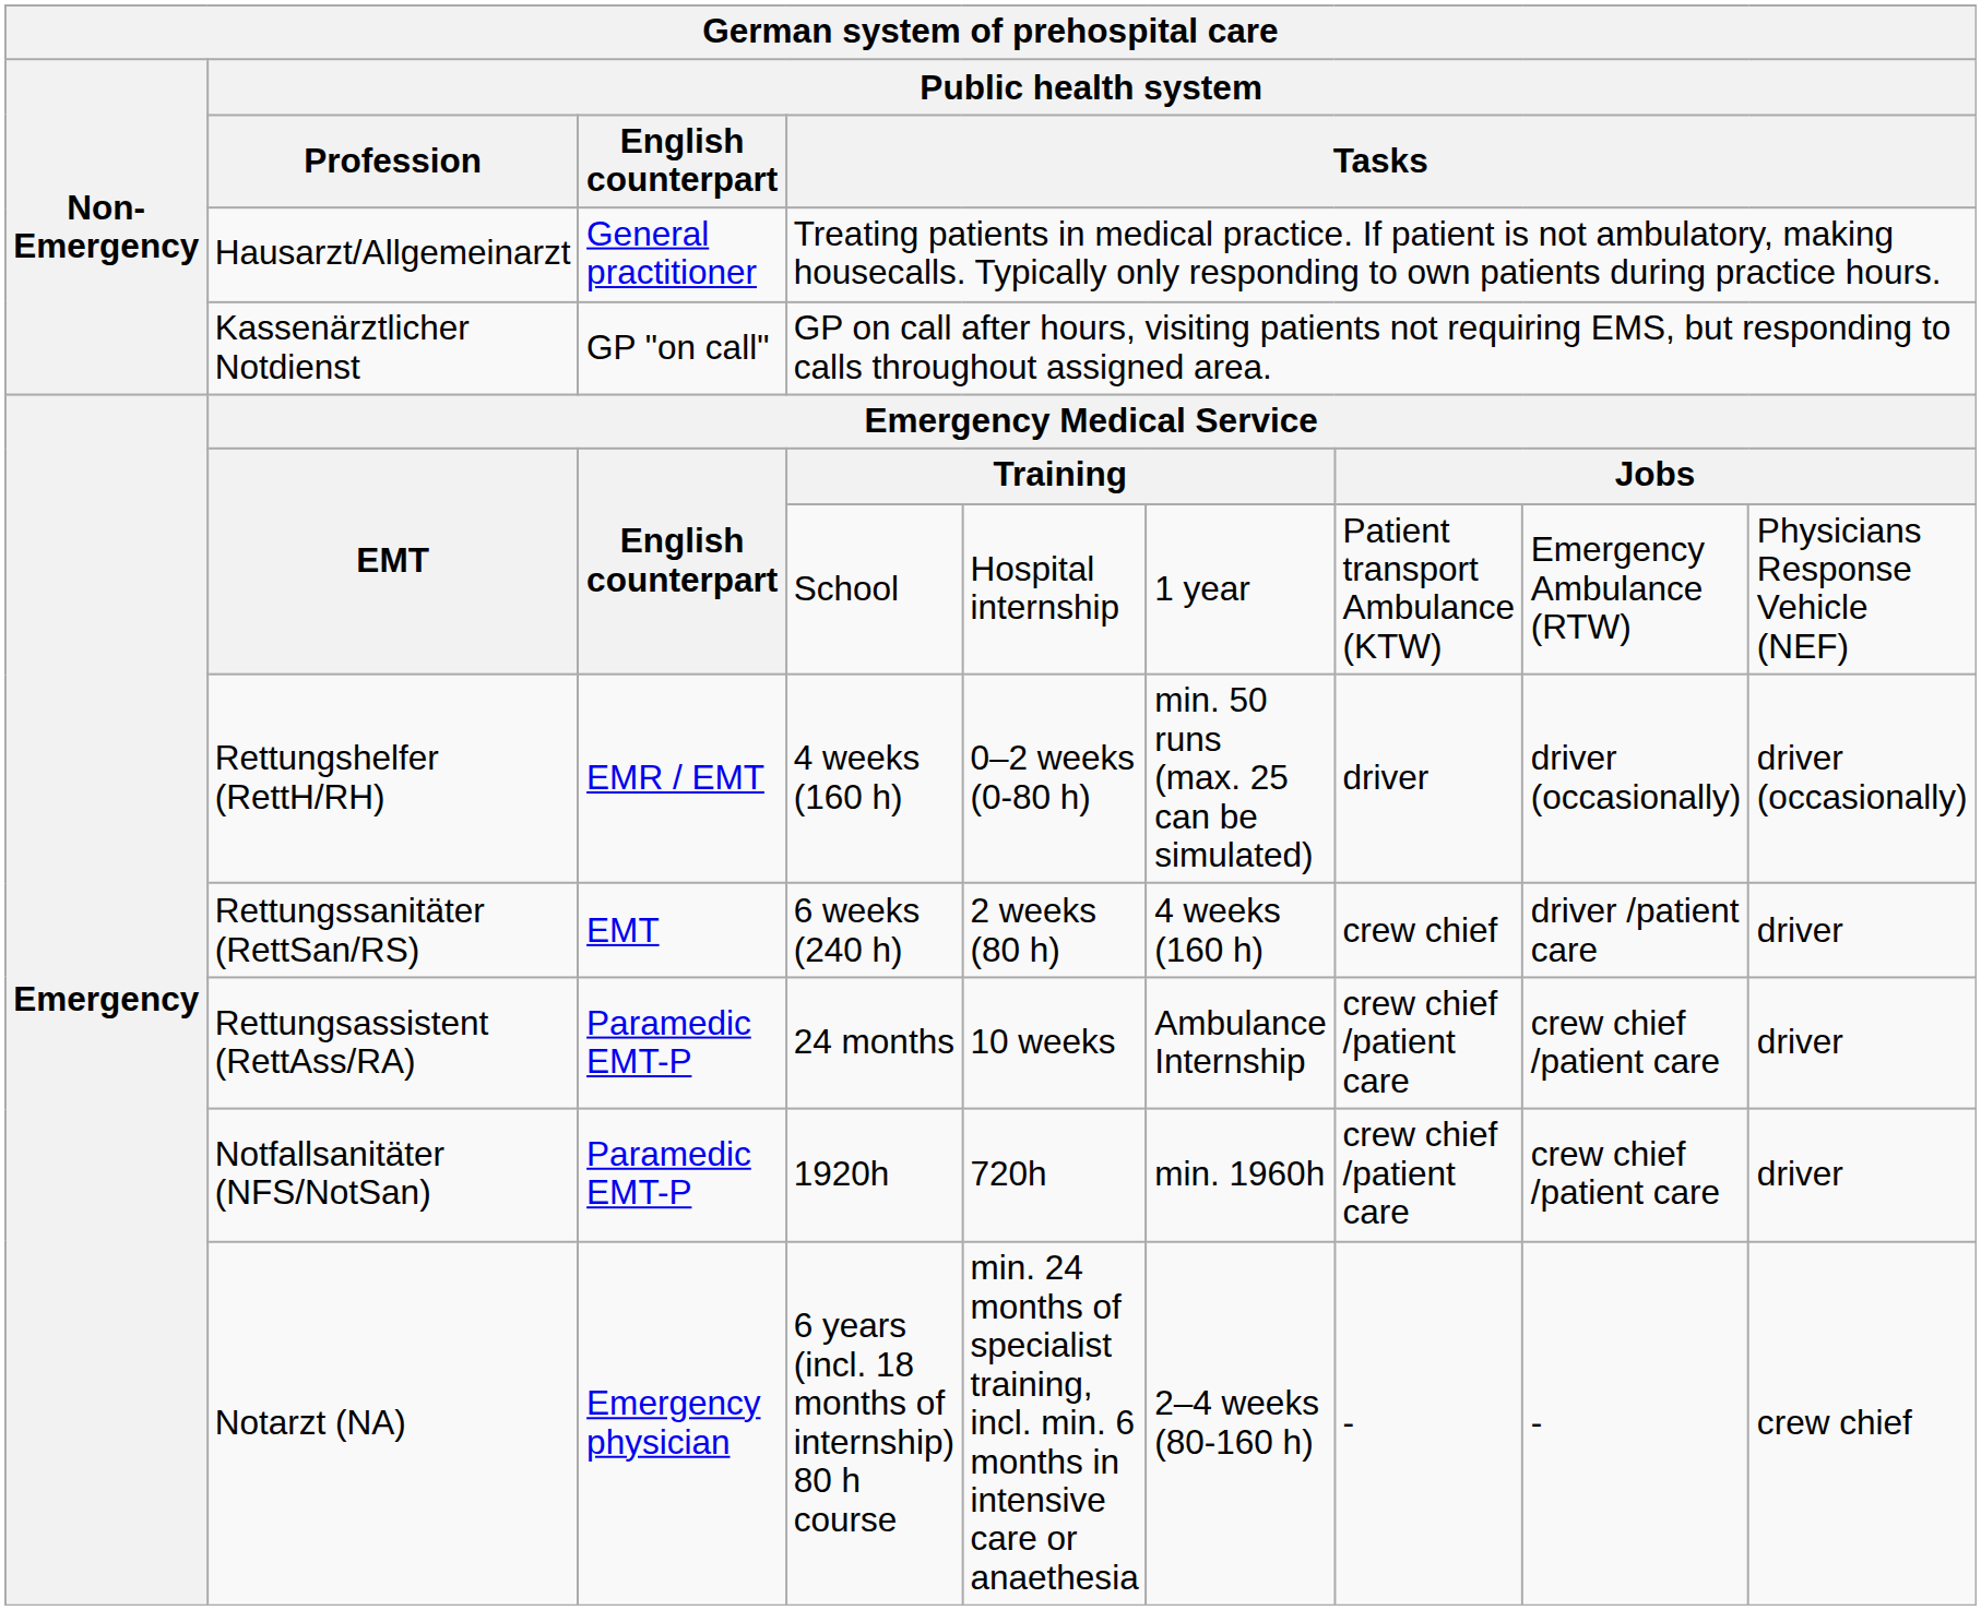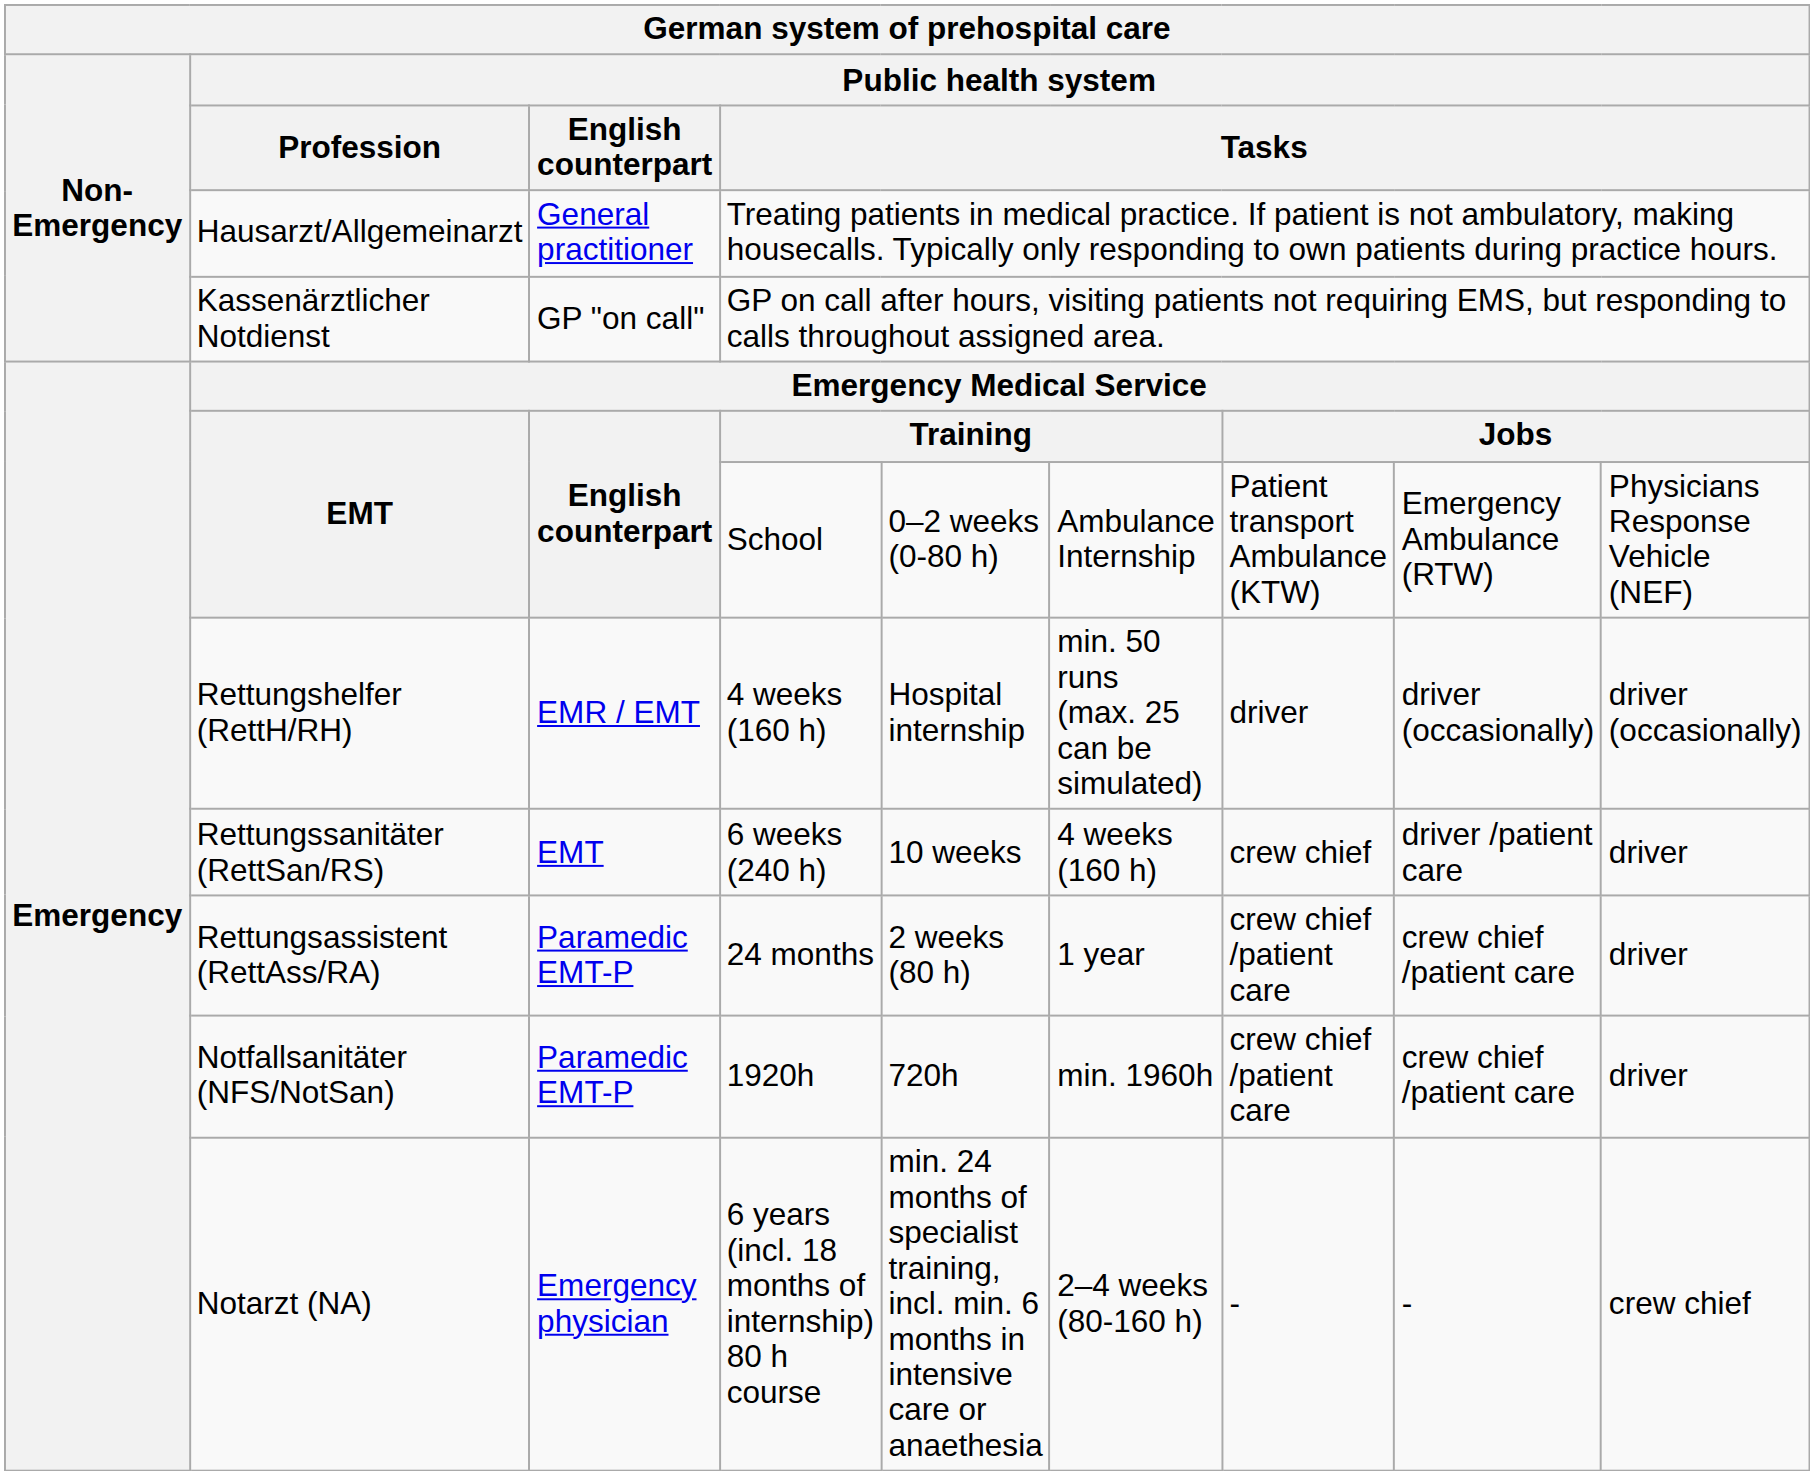EMT / School | column 5: Hospital internship -> 0–2 weeks (0-80 h)
EMT / School | column 6: 1 year -> Ambulance Internship
Rettungshelfer (RettH/RH) | column 5: 0–2 weeks (0-80 h) -> Hospital internship
Rettungssanitäter (RettSan/RS) | column 5: 2 weeks (80 h) -> 10 weeks
Rettungsassistent (RettAss/RA) | column 5: 10 weeks -> 2 weeks (80 h)
Rettungsassistent (RettAss/RA) | column 6: Ambulance Internship -> 1 year
